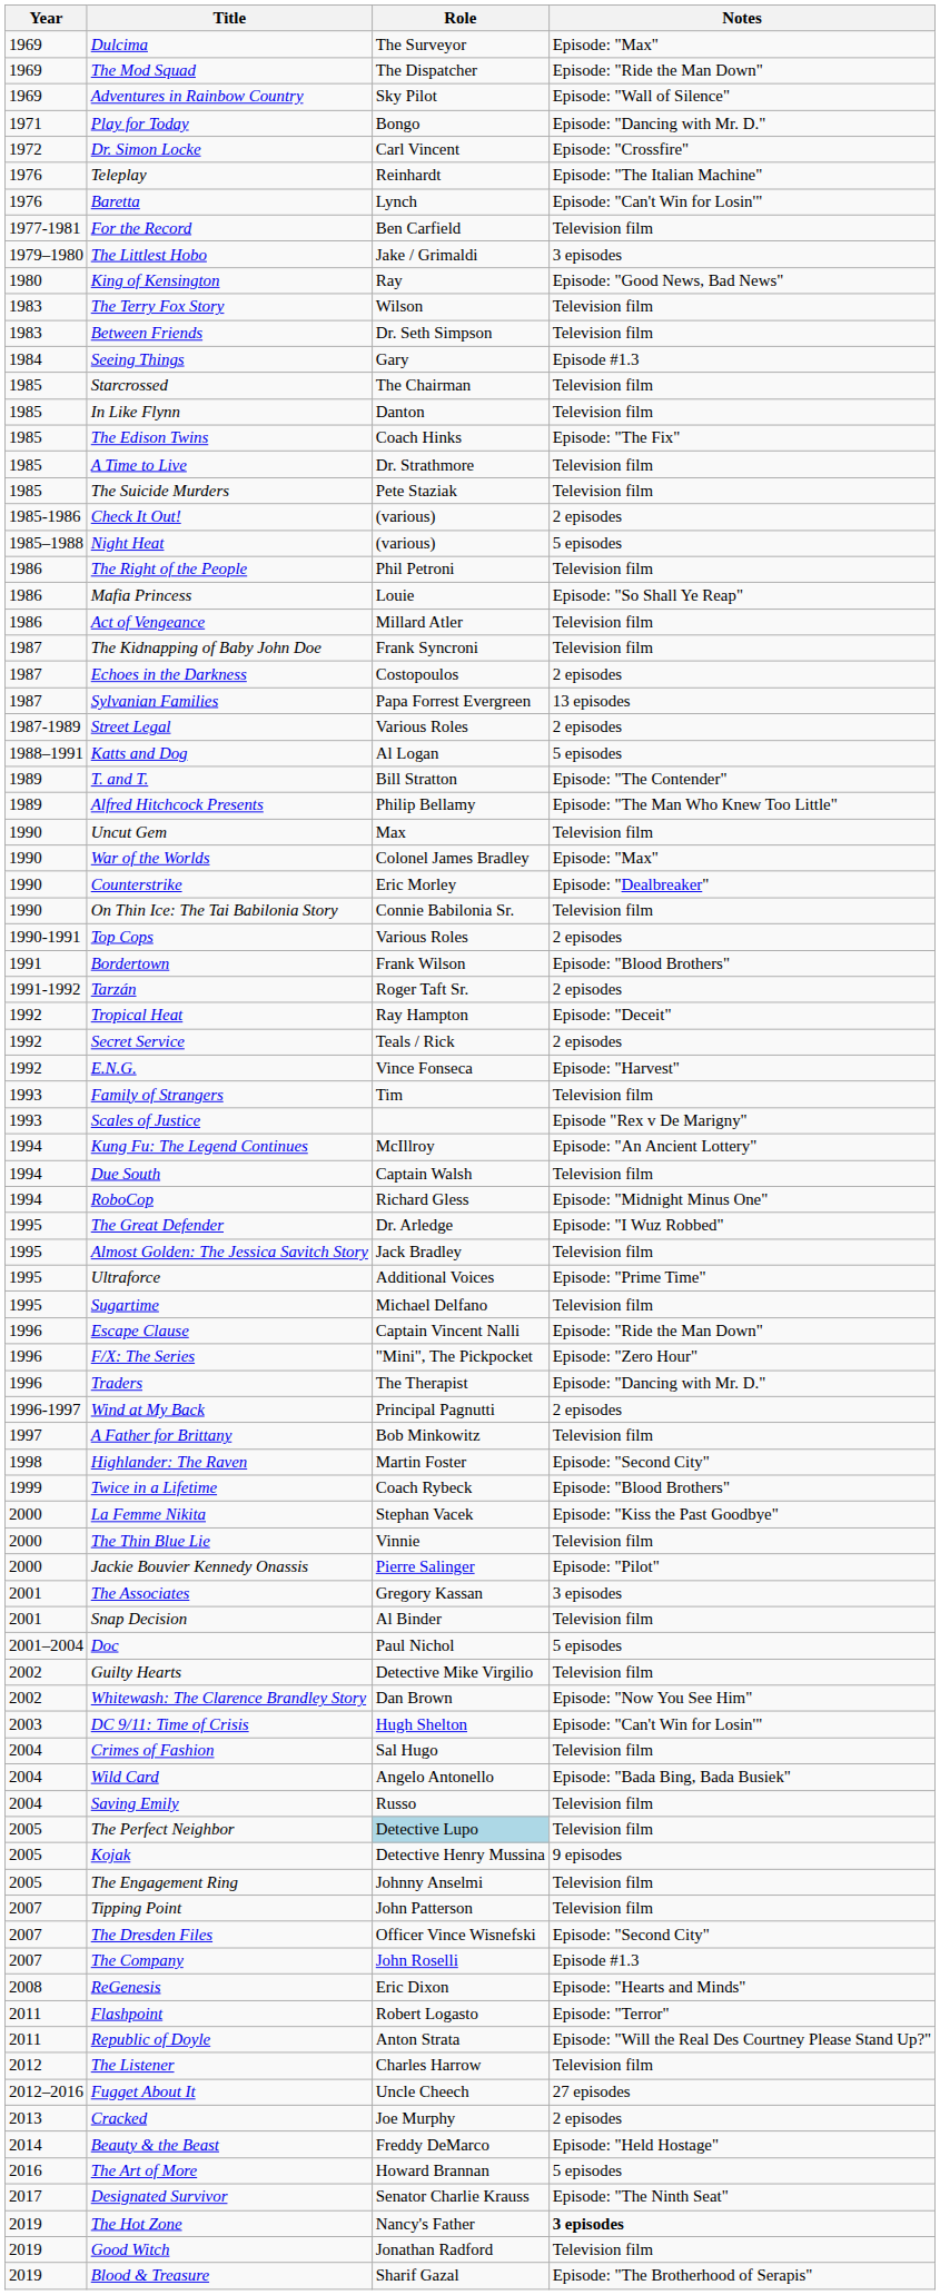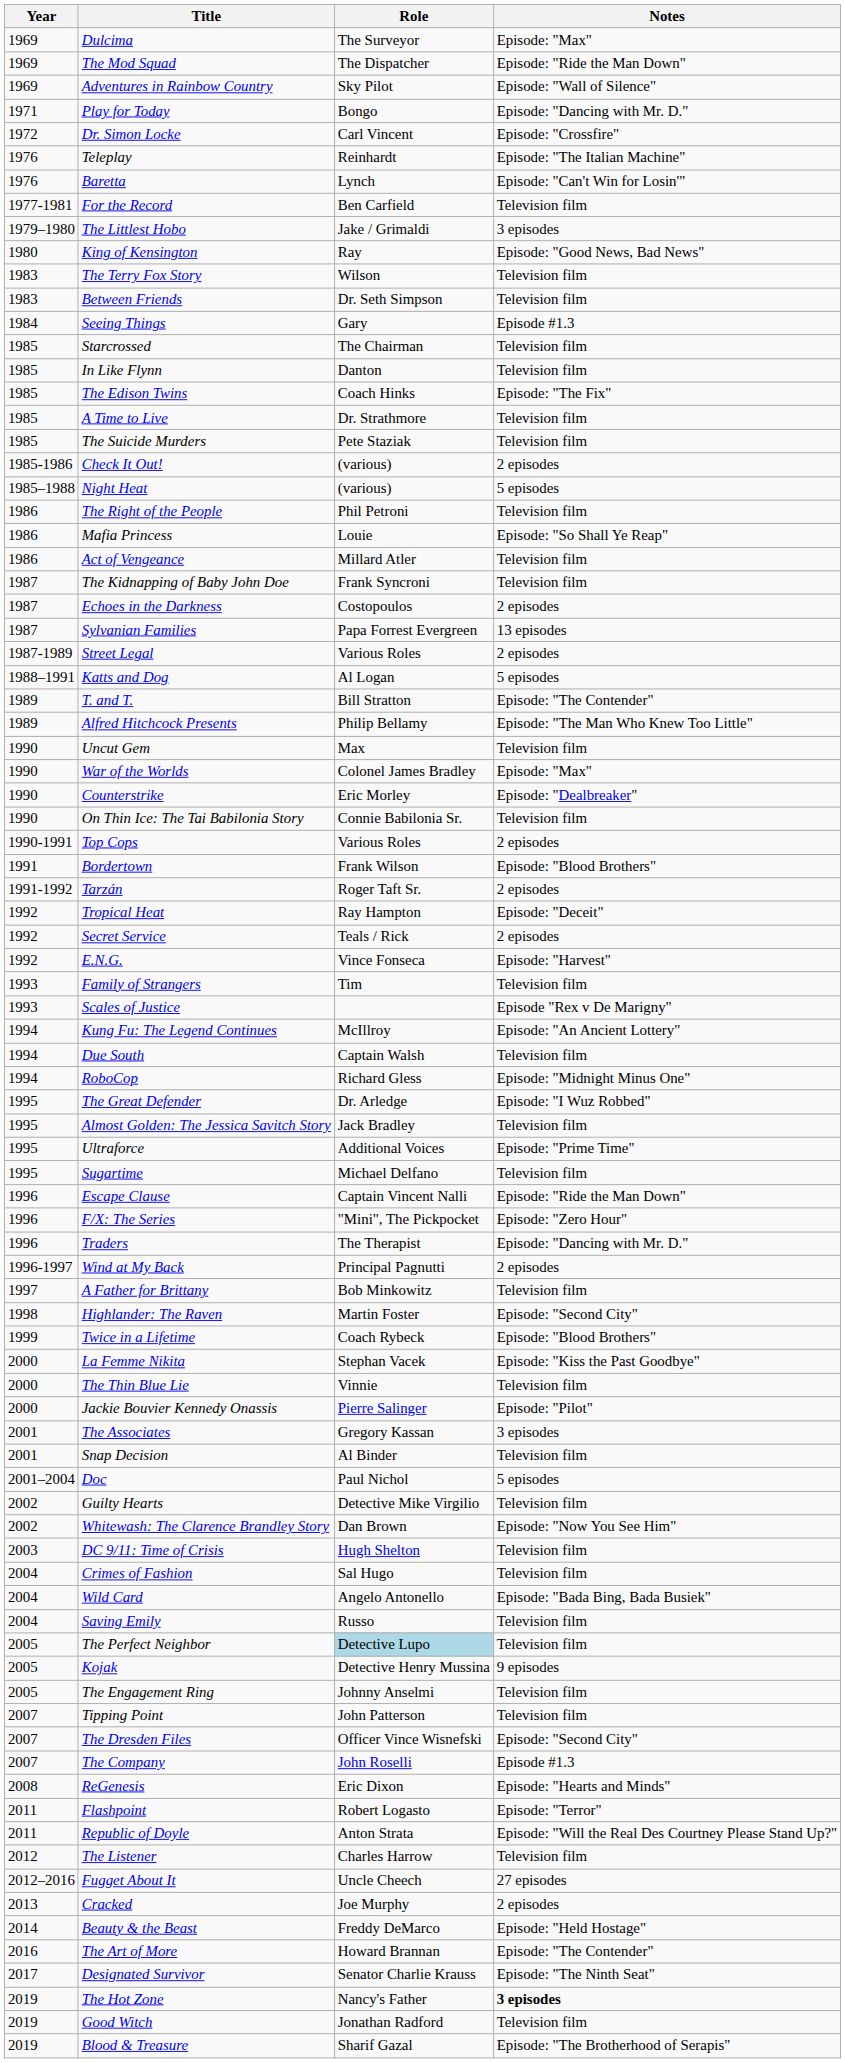DC 9/11: Time of Crisis | Notes: Episode: "Can't Win for Losin'" -> Television film
The Art of More | Notes: 5 episodes -> Episode: "The Contender"
